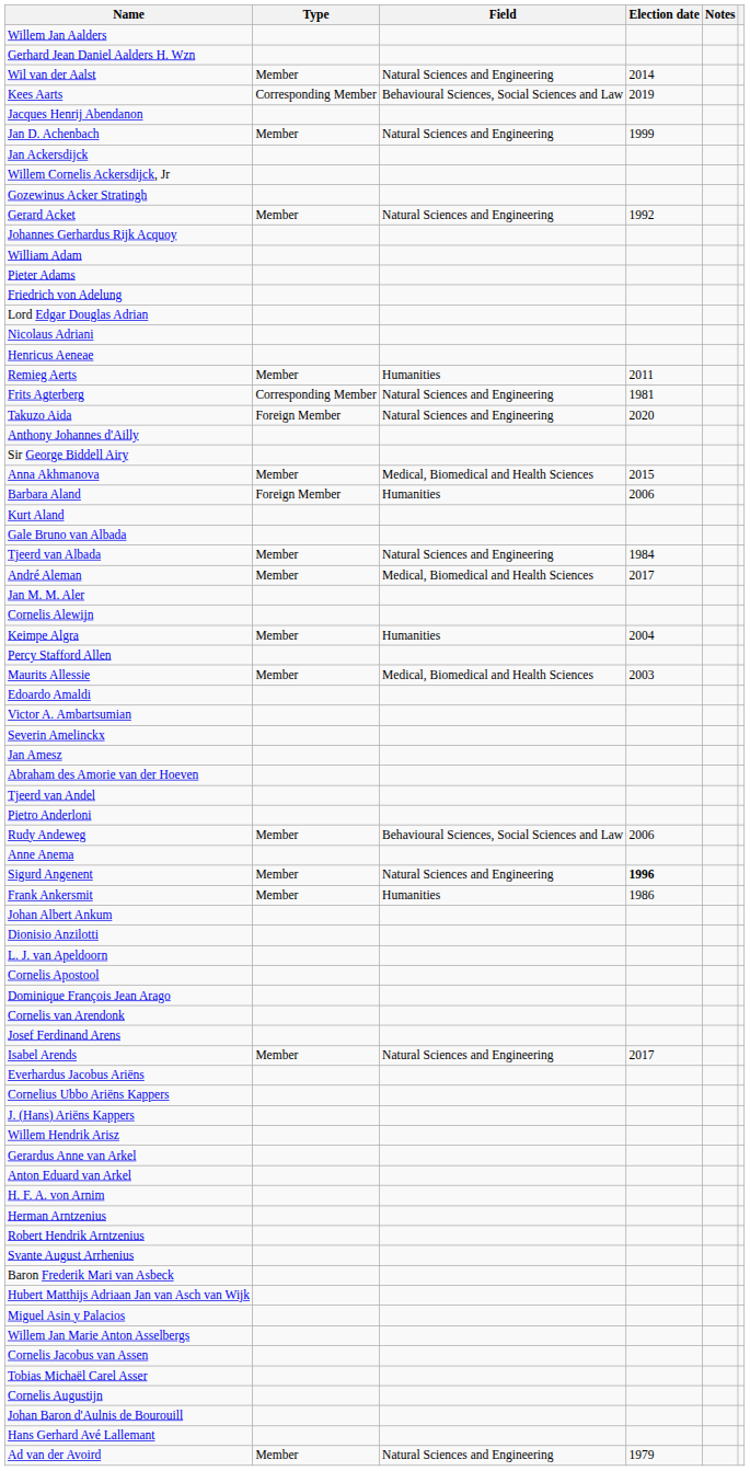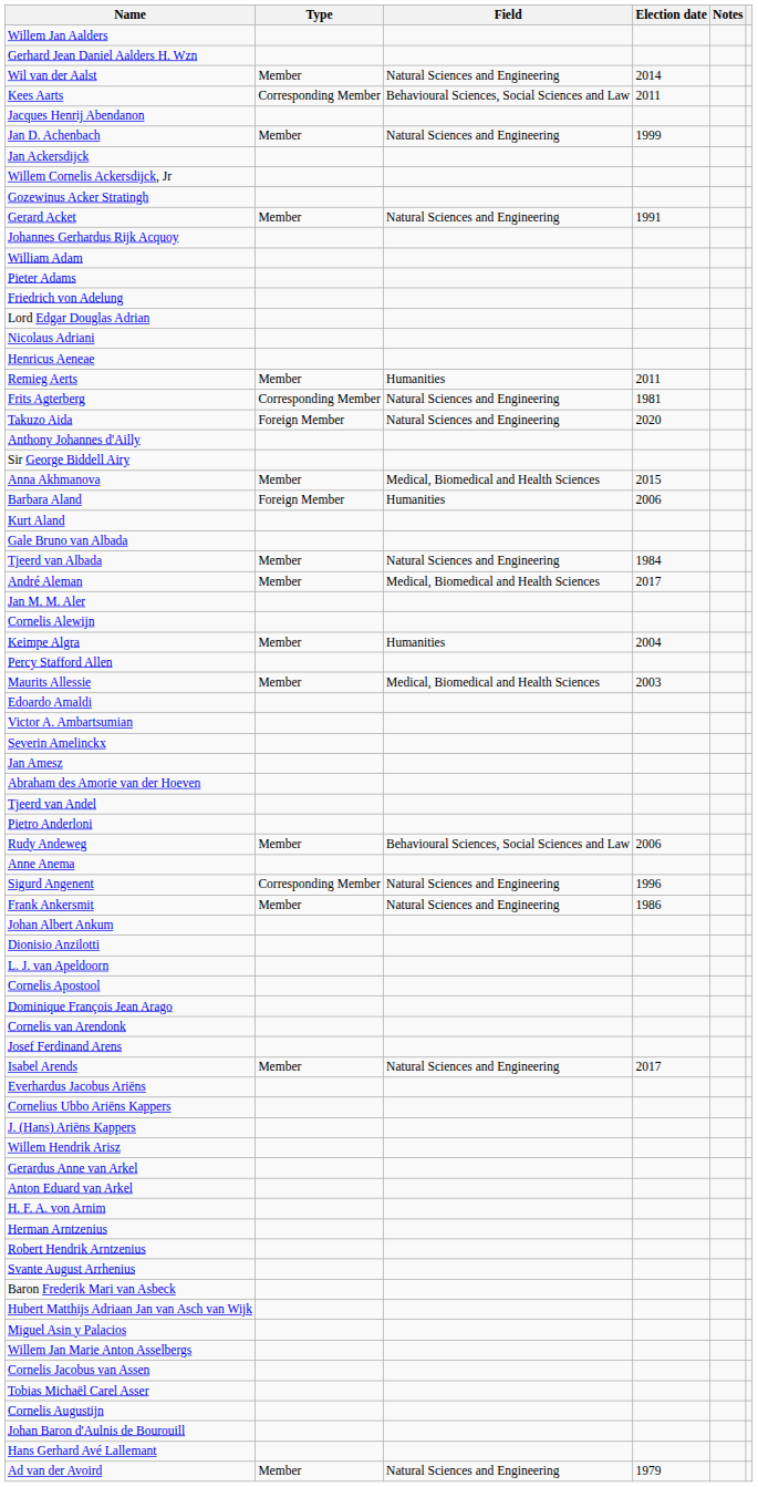Kees Aarts | Election date: 2019 -> 2011
Gerard Acket | Election date: 1992 -> 1991
Sigurd Angenent | Type: Member -> Corresponding Member
Sigurd Angenent | Election date: bold -> normal
Frank Ankersmit | Field: Humanities -> Natural Sciences and Engineering
